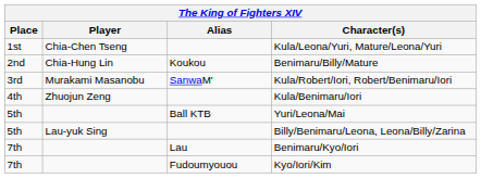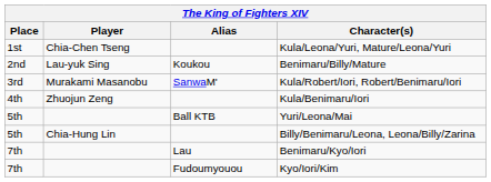Benimaru/Billy/Mature | Player: Chia-Hung Lin -> Lau-yuk Sing
Billy/Benimaru/Leona, Leona/Billy/Zarina | Player: Lau-yuk Sing -> Chia-Hung Lin
